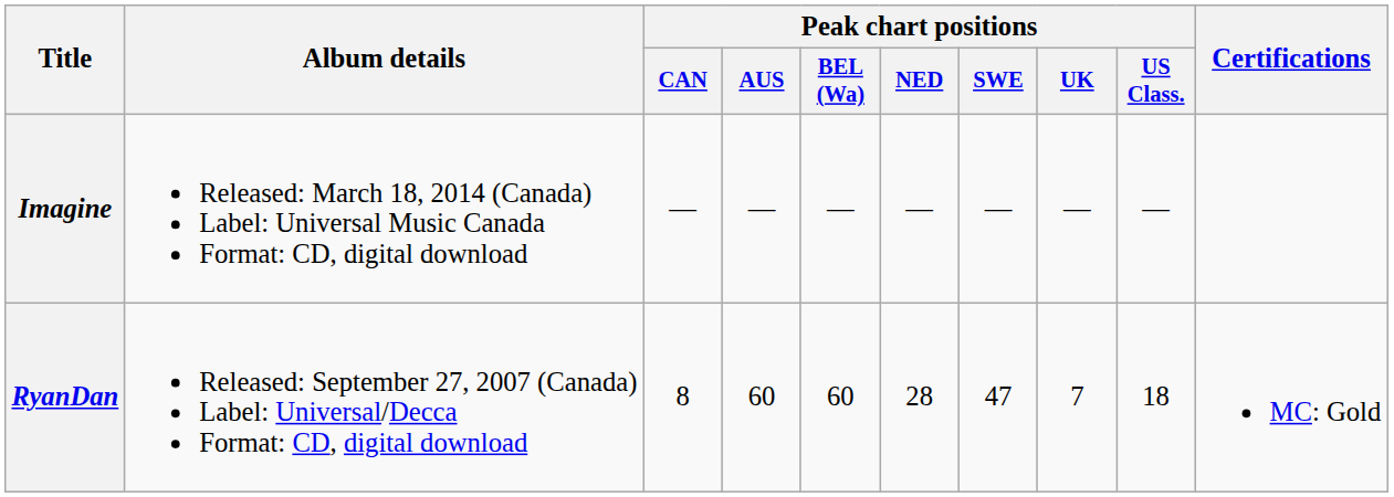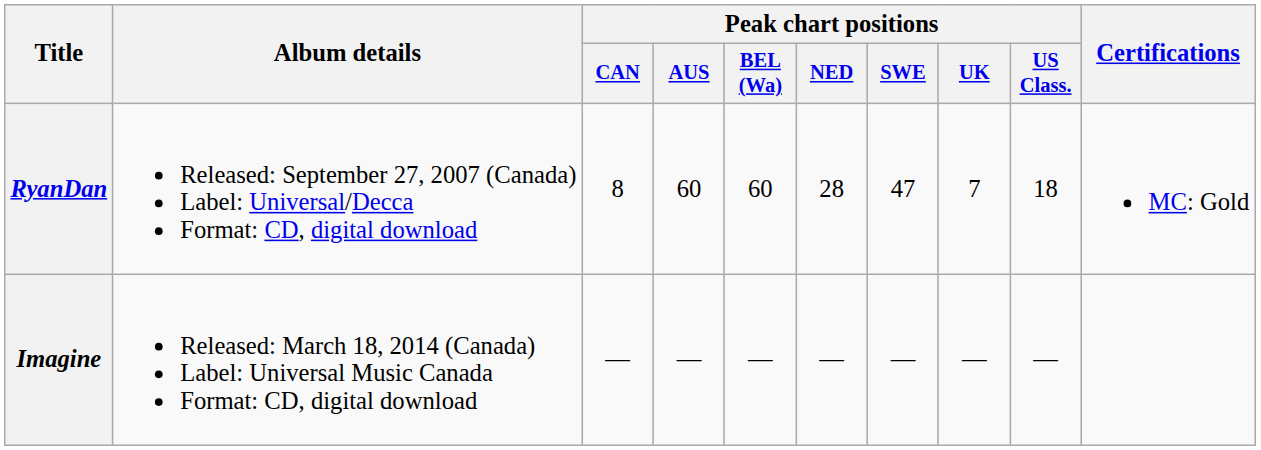rows swapped: RyanDan <-> Imagine
